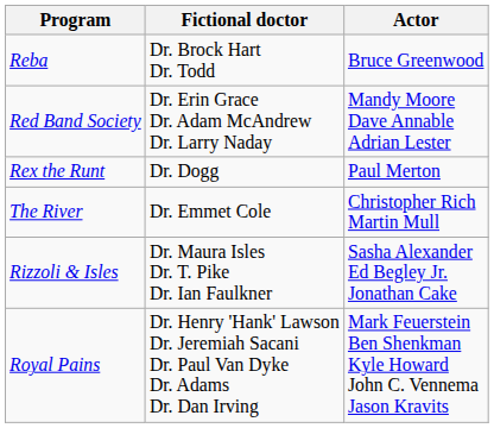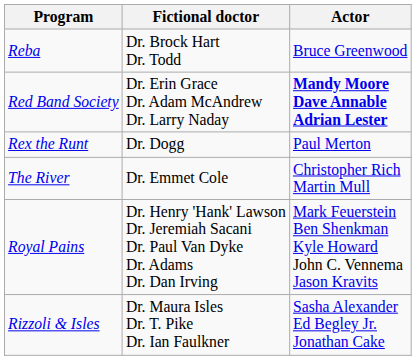Red Band Society | Actor: normal -> bold
rows swapped: Rizzoli & Isles <-> Royal Pains
